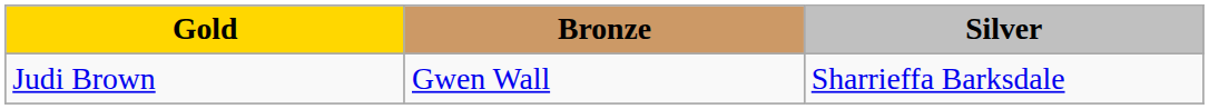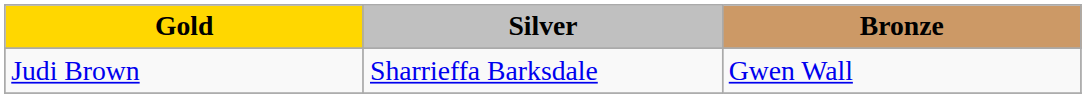columns swapped: Silver <-> Bronze
